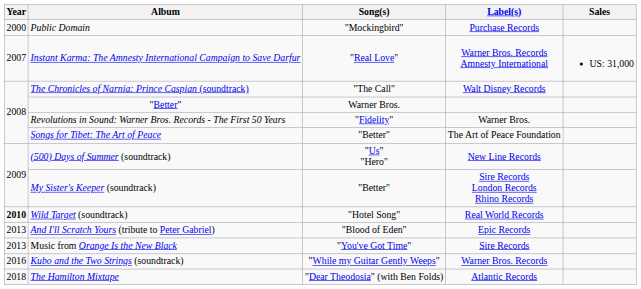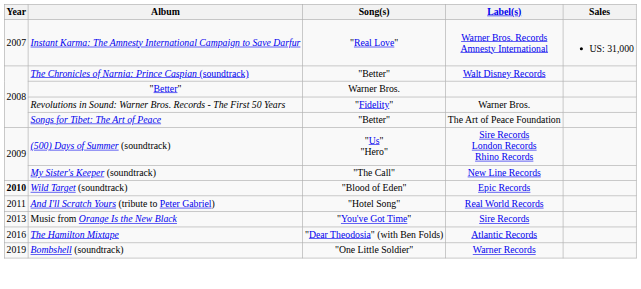- row: 2000 | Public Domain | "Mockingbird" | Purchase Records
The Chronicles of Narnia: Prince Caspian (soundtrack) | Song(s): "The Call" -> "Better"
(500) Days of Summer (soundtrack) | Label(s): New Line Records -> Sire Records London Records Rhino Records
My Sister's Keeper (soundtrack) | Song(s): "Better" -> "The Call"
My Sister's Keeper (soundtrack) | Label(s): Sire Records London Records Rhino Records -> New Line Records
Wild Target (soundtrack) | Song(s): "Hotel Song" -> "Blood of Eden"
Wild Target (soundtrack) | Label(s): Real World Records -> Epic Records
And I'll Scratch Yours (tribute to Peter Gabriel) | Year: 2013 -> 2011
And I'll Scratch Yours (tribute to Peter Gabriel) | Song(s): "Blood of Eden" -> "Hotel Song"
And I'll Scratch Yours (tribute to Peter Gabriel) | Label(s): Epic Records -> Real World Records
- row: 2016 | Kubo and the Two Strings (soundtrack) | "While my Guitar Gently Weeps" | Warner Bros. Records
The Hamilton Mixtape | Year: 2018 -> 2016
+ row: 2019 | Bombshell (soundtrack) | "One Little Soldier" | Warner Records
